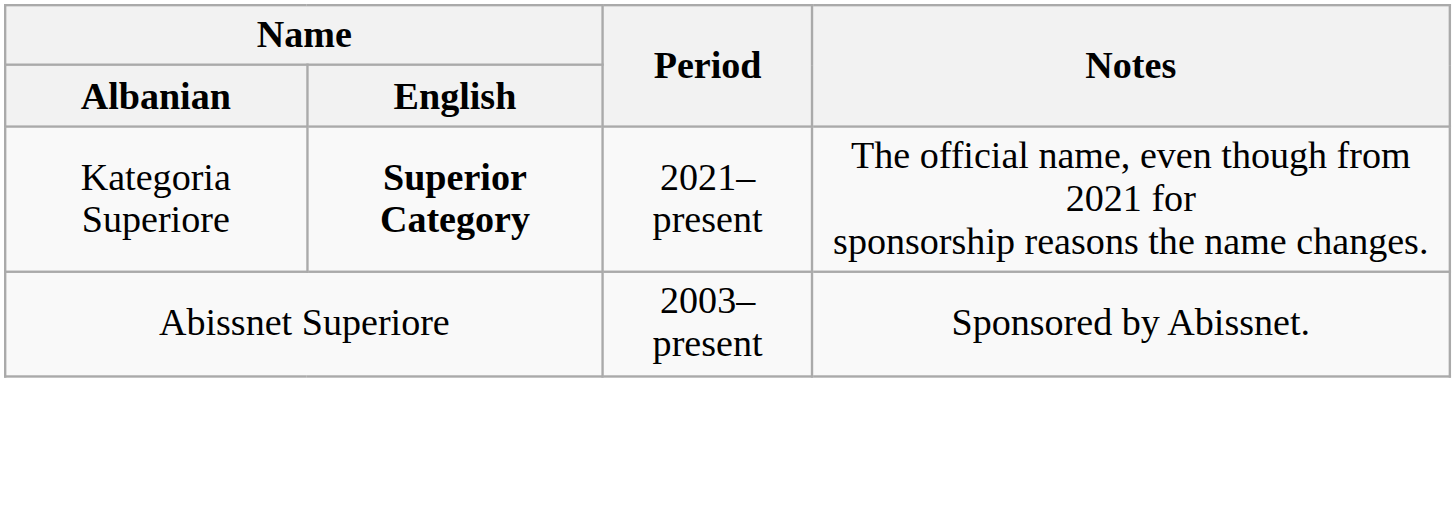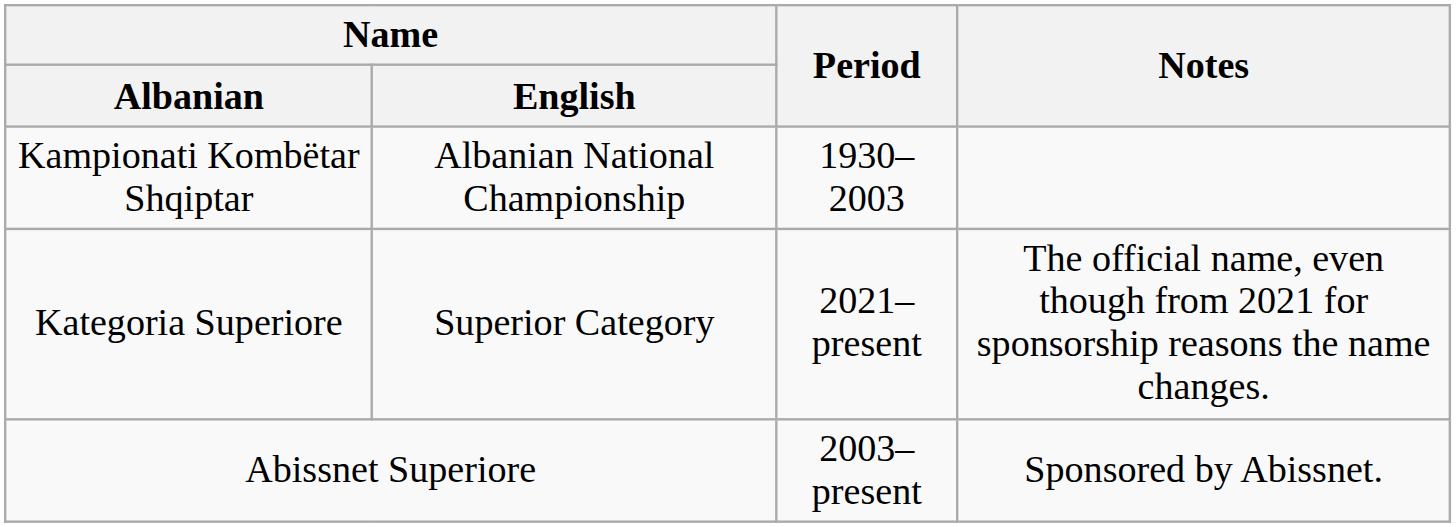+ row: Kampionati Kombëtar Shqiptar | Albanian National Championship | 1930–2003
Kategoria Superiore | Name / English: bold -> normal
